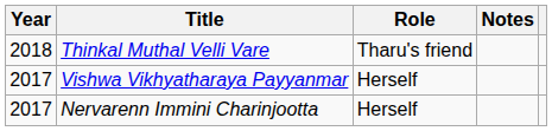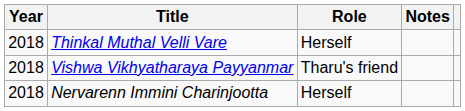Thinkal Muthal Velli Vare | Role: Tharu's friend -> Herself
Vishwa Vikhyatharaya Payyanmar | Year: 2017 -> 2018
Vishwa Vikhyatharaya Payyanmar | Role: Herself -> Tharu's friend
Nervarenn Immini Charinjootta | Year: 2017 -> 2018
